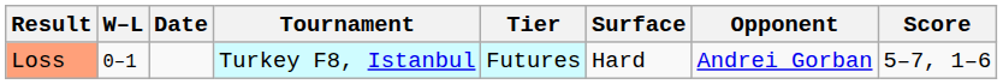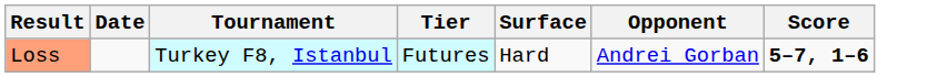- column: W–L | 0–1
Loss | Score: normal -> bold
